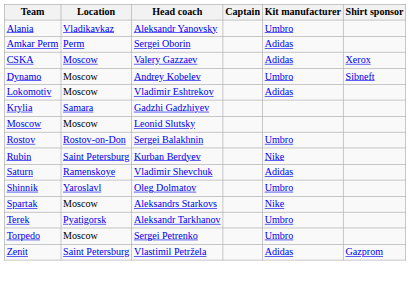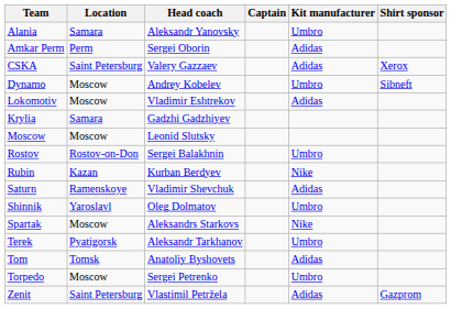Alania | Location: Vladikavkaz -> Samara
CSKA | Location: Moscow -> Saint Petersburg
Rubin | Location: Saint Petersburg -> Kazan
+ row: Tom | Tomsk | Anatoliy Byshovets | Adidas
